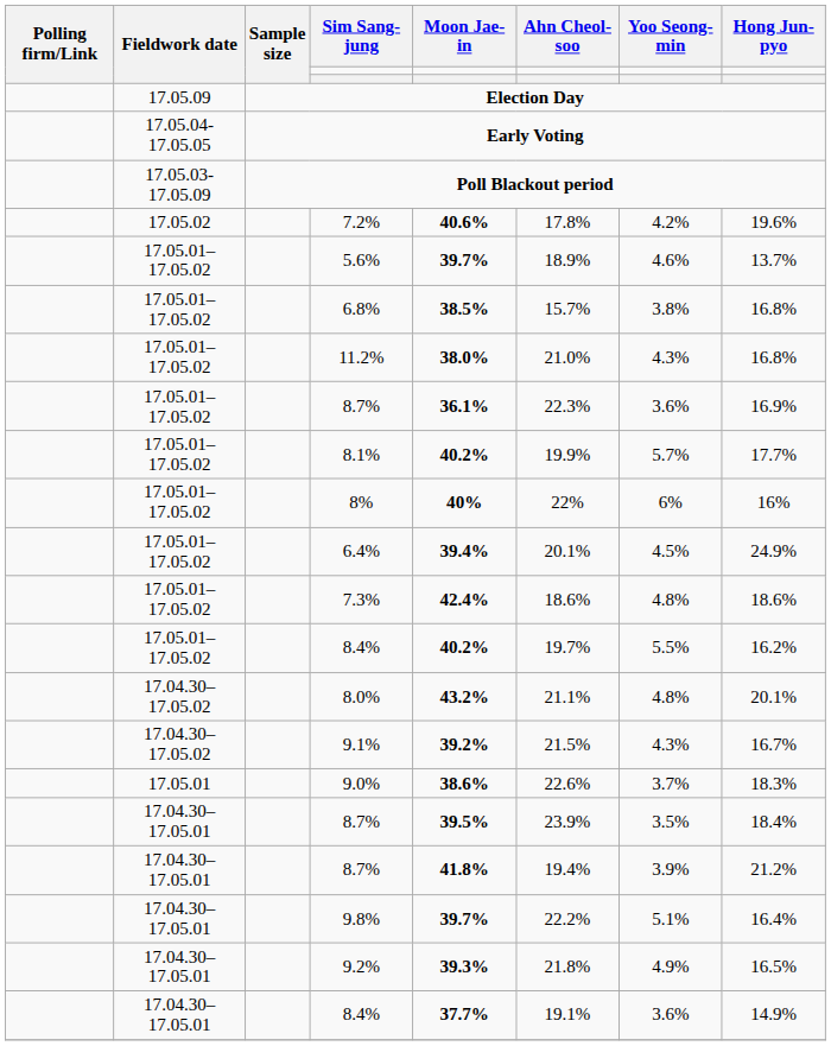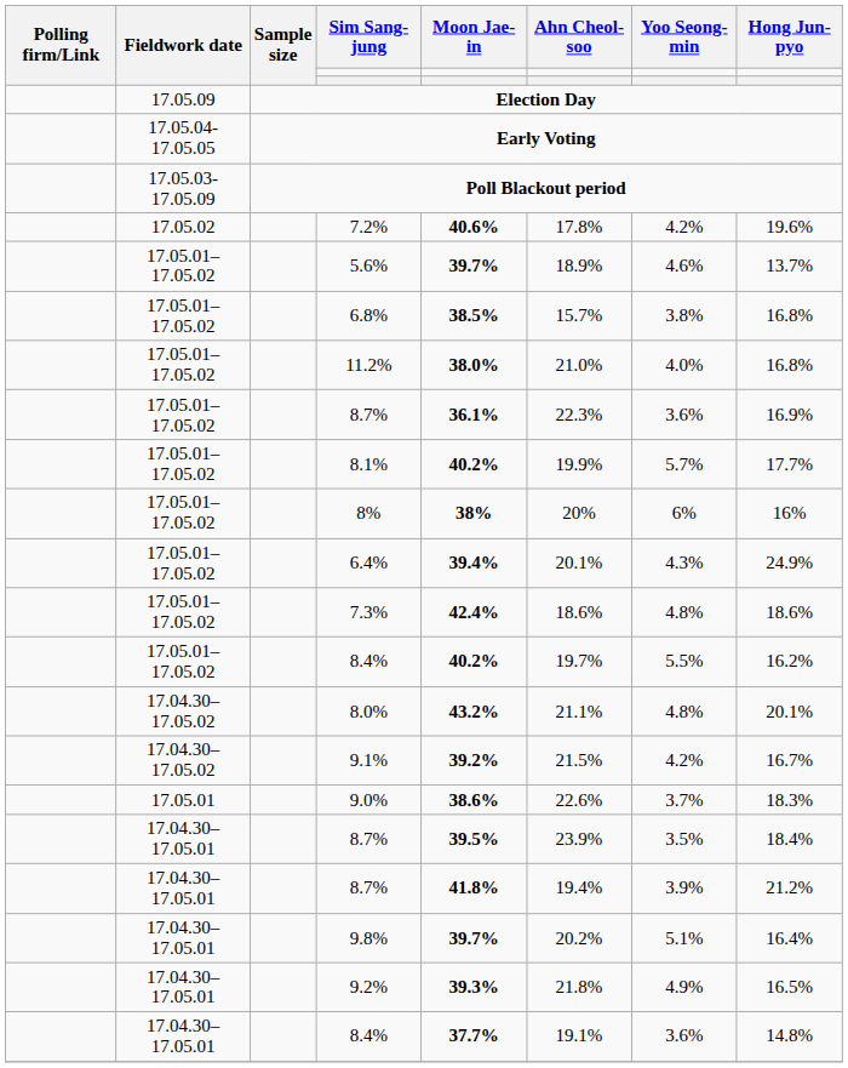11.2% | Yoo Seong-min: 4.3% -> 4.0%
8% | Moon Jae-in: 40% -> 38%
8% | Ahn Cheol-soo: 22% -> 20%
6.4% | Yoo Seong-min: 4.5% -> 4.3%
9.1% | Yoo Seong-min: 4.3% -> 4.2%
9.8% | Ahn Cheol-soo: 22.2% -> 20.2%
17.04.30–17.05.01 / 8.4% | Hong Jun-pyo: 14.9% -> 14.8%
